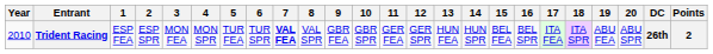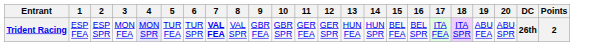- column: Year | 2010
Trident Racing | 4: no background -> lavender background
